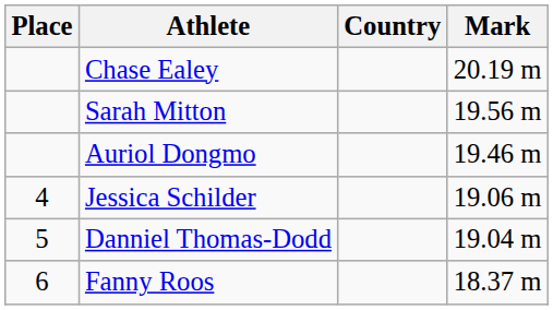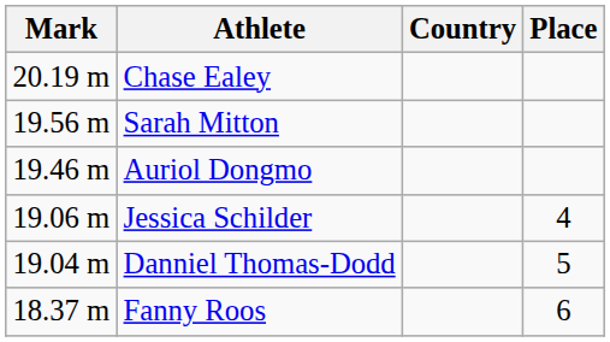columns swapped: Place <-> Mark
